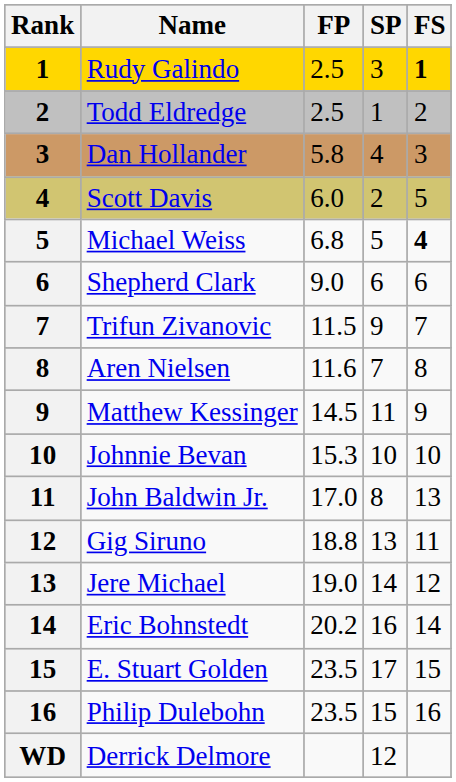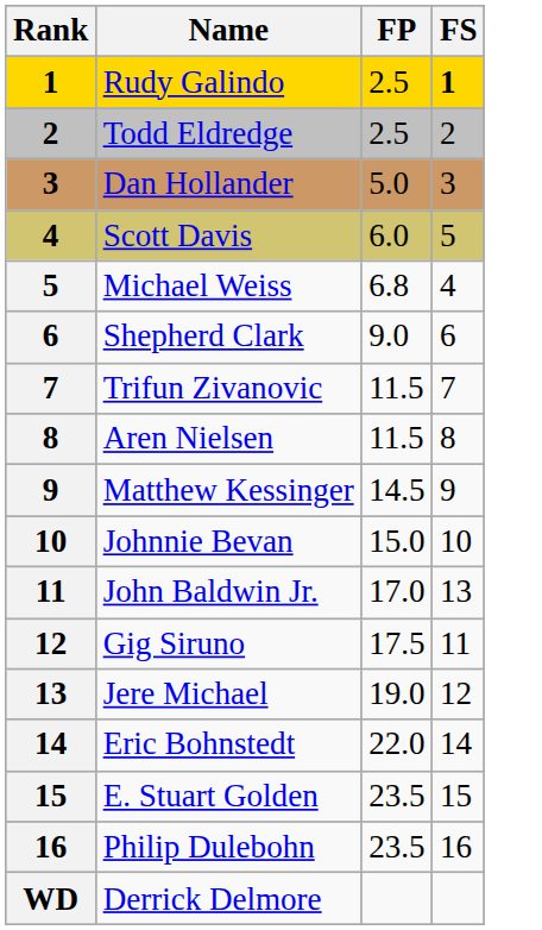- column: SP | 3 | 1 | 4 | 2 | 5 | 6 | 9 | 7 | 11 | 10 | 8 | 13 | 14 | 16 | 17 | 15 | 12
Dan Hollander | FP: 5.8 -> 5.0
Michael Weiss | FS: bold -> normal
Aren Nielsen | FP: 11.6 -> 11.5
Johnnie Bevan | FP: 15.3 -> 15.0
Gig Siruno | FP: 18.8 -> 17.5
Eric Bohnstedt | FP: 20.2 -> 22.0
